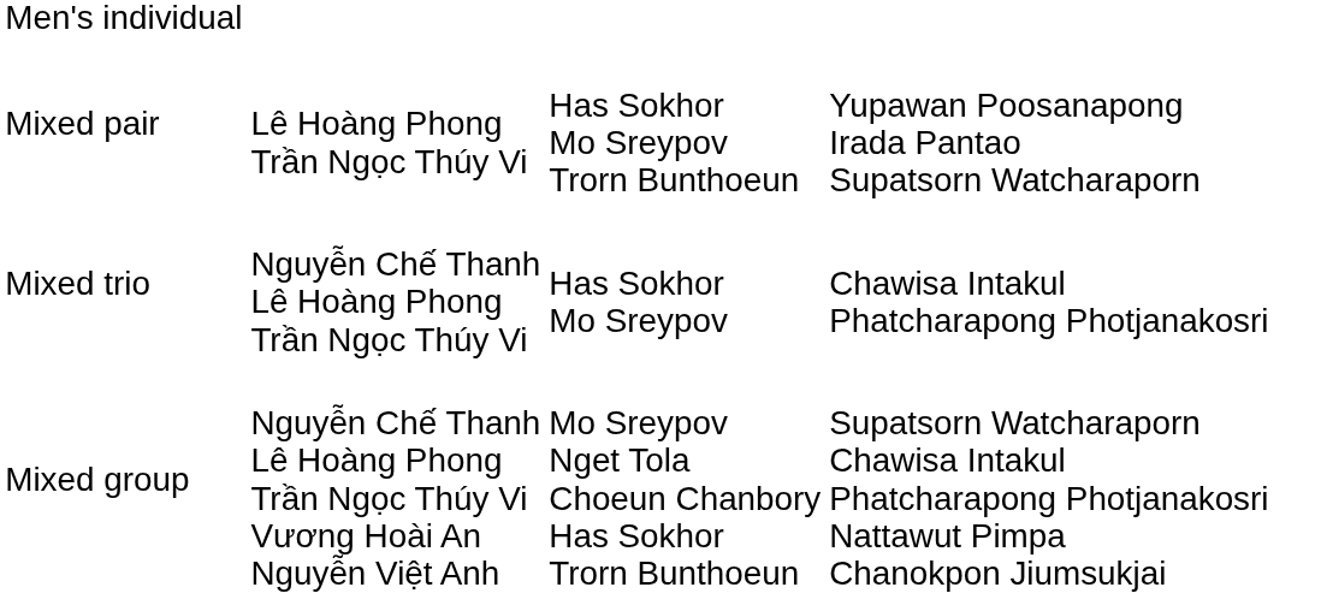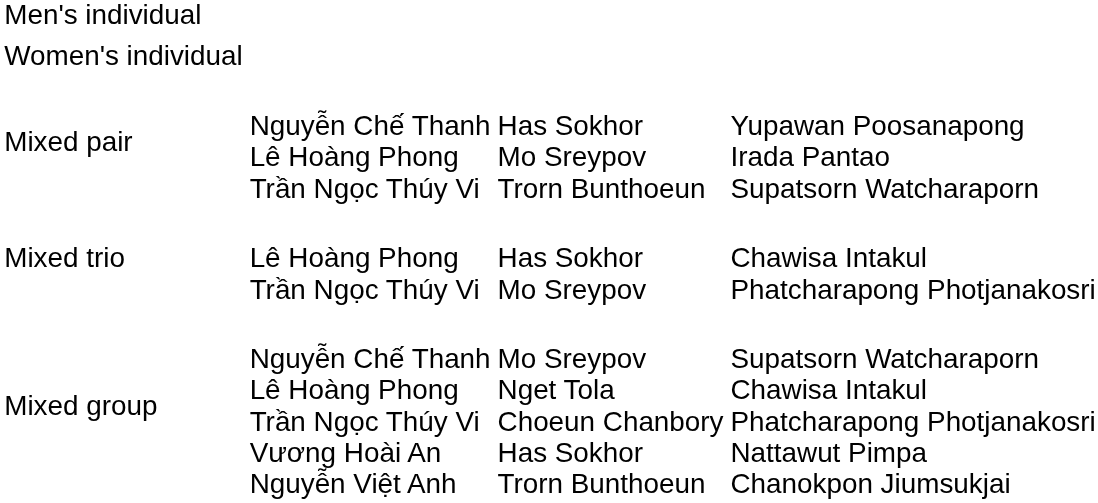+ row: Women's individual
Mixed pair | column 2: Lê Hoàng Phong Trần Ngọc Thúy Vi -> Nguyễn Chế Thanh Lê Hoàng Phong Trần Ngọc Thúy Vi
Mixed trio | column 2: Nguyễn Chế Thanh Lê Hoàng Phong Trần Ngọc Thúy Vi -> Lê Hoàng Phong Trần Ngọc Thúy Vi
